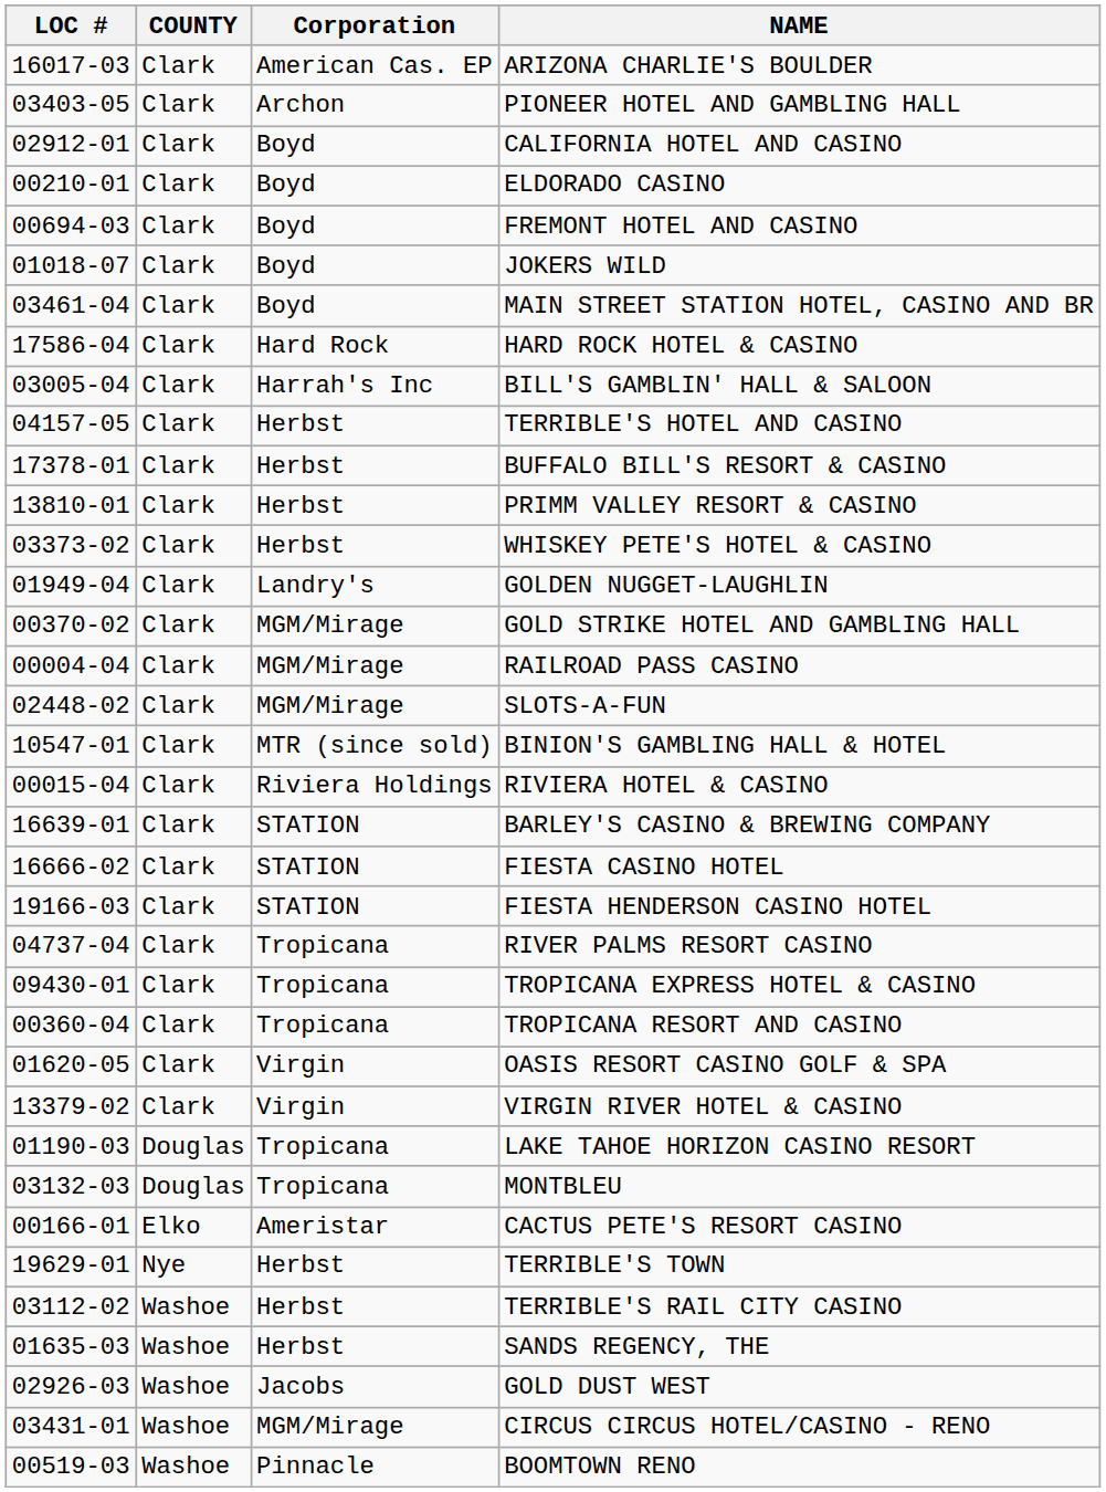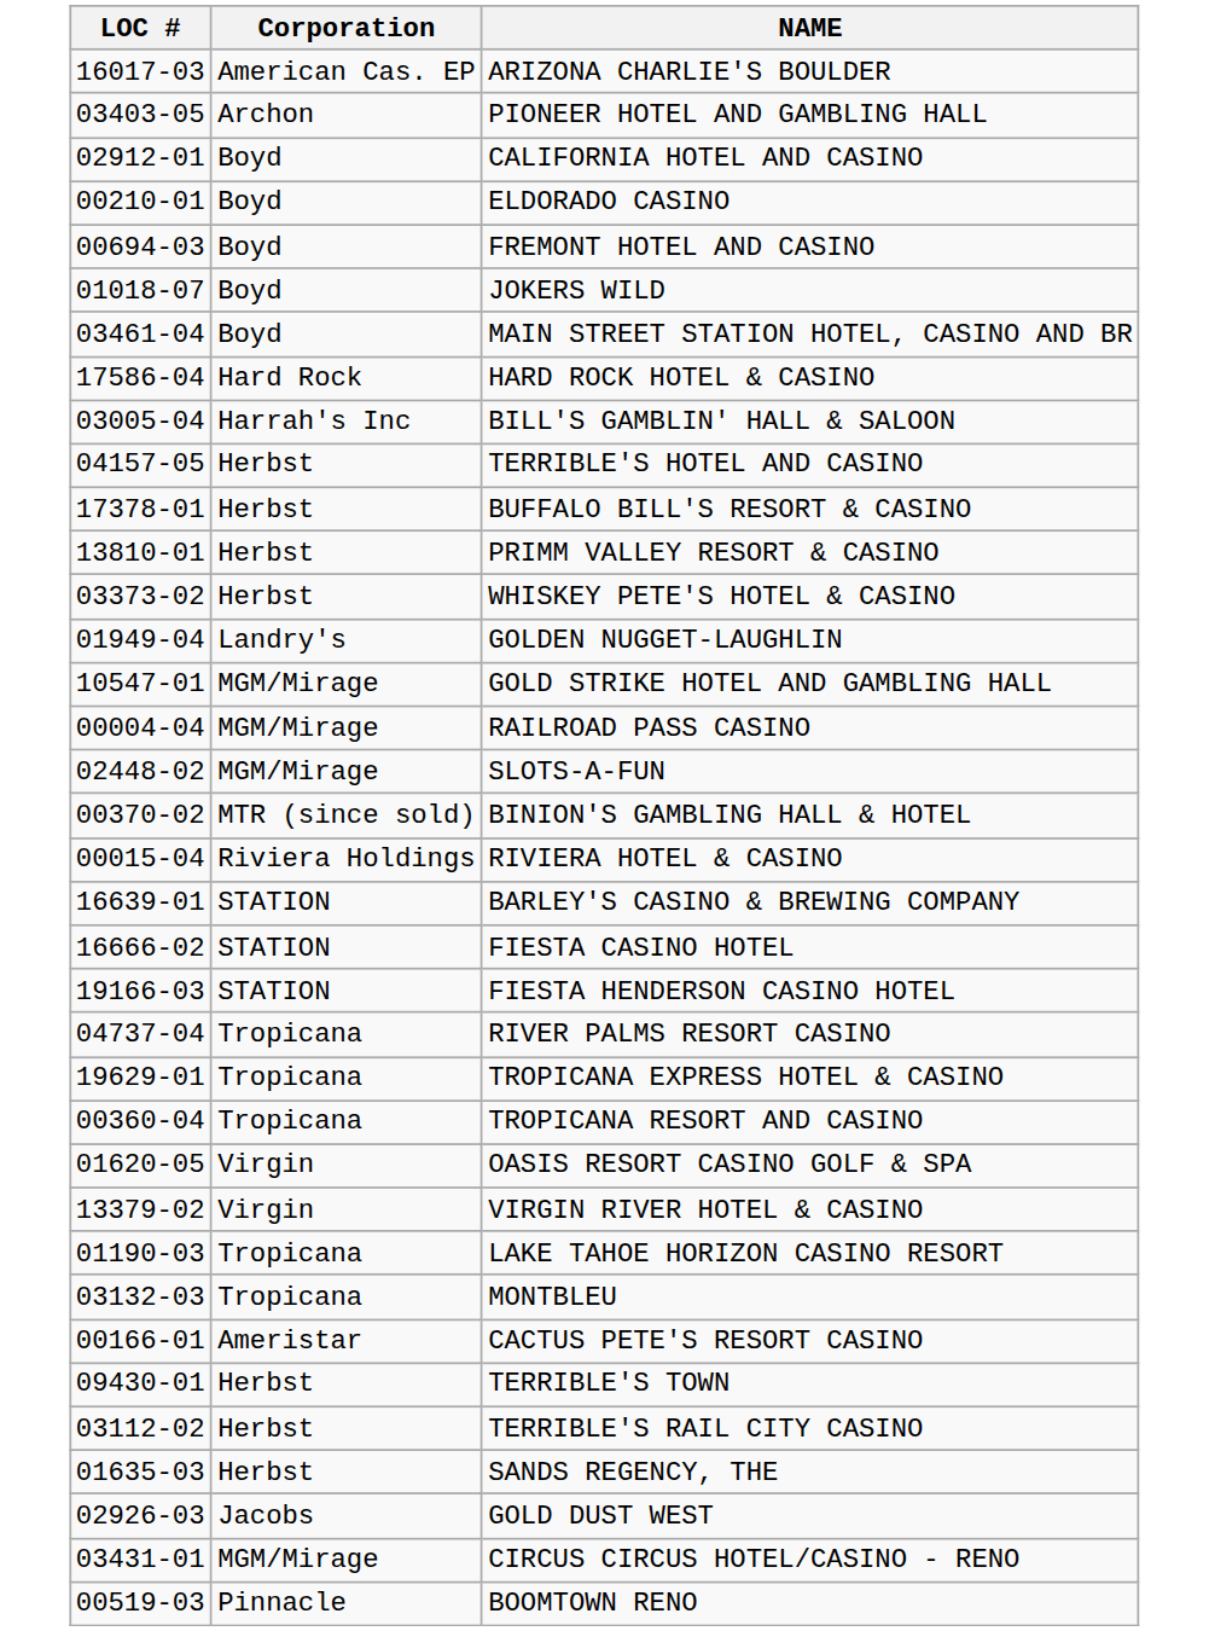- column: COUNTY | Clark | Clark | Clark | Clark | Clark | Clark | Clark | Clark | Clark | Clark | Clark | Clark | Clark | Clark | Clark | Clark | Clark | Clark | Clark | Clark | Clark | Clark | Clark | Clark | Clark | Clark | Clark | Douglas | Douglas | Elko | Nye | Washoe | Washoe | Washoe | Washoe | Washoe
GOLD STRIKE HOTEL AND GAMBLING HALL | LOC #: 00370-02 -> 10547-01
BINION'S GAMBLING HALL & HOTEL | LOC #: 10547-01 -> 00370-02
TROPICANA EXPRESS HOTEL & CASINO | LOC #: 09430-01 -> 19629-01
TERRIBLE'S TOWN | LOC #: 19629-01 -> 09430-01
